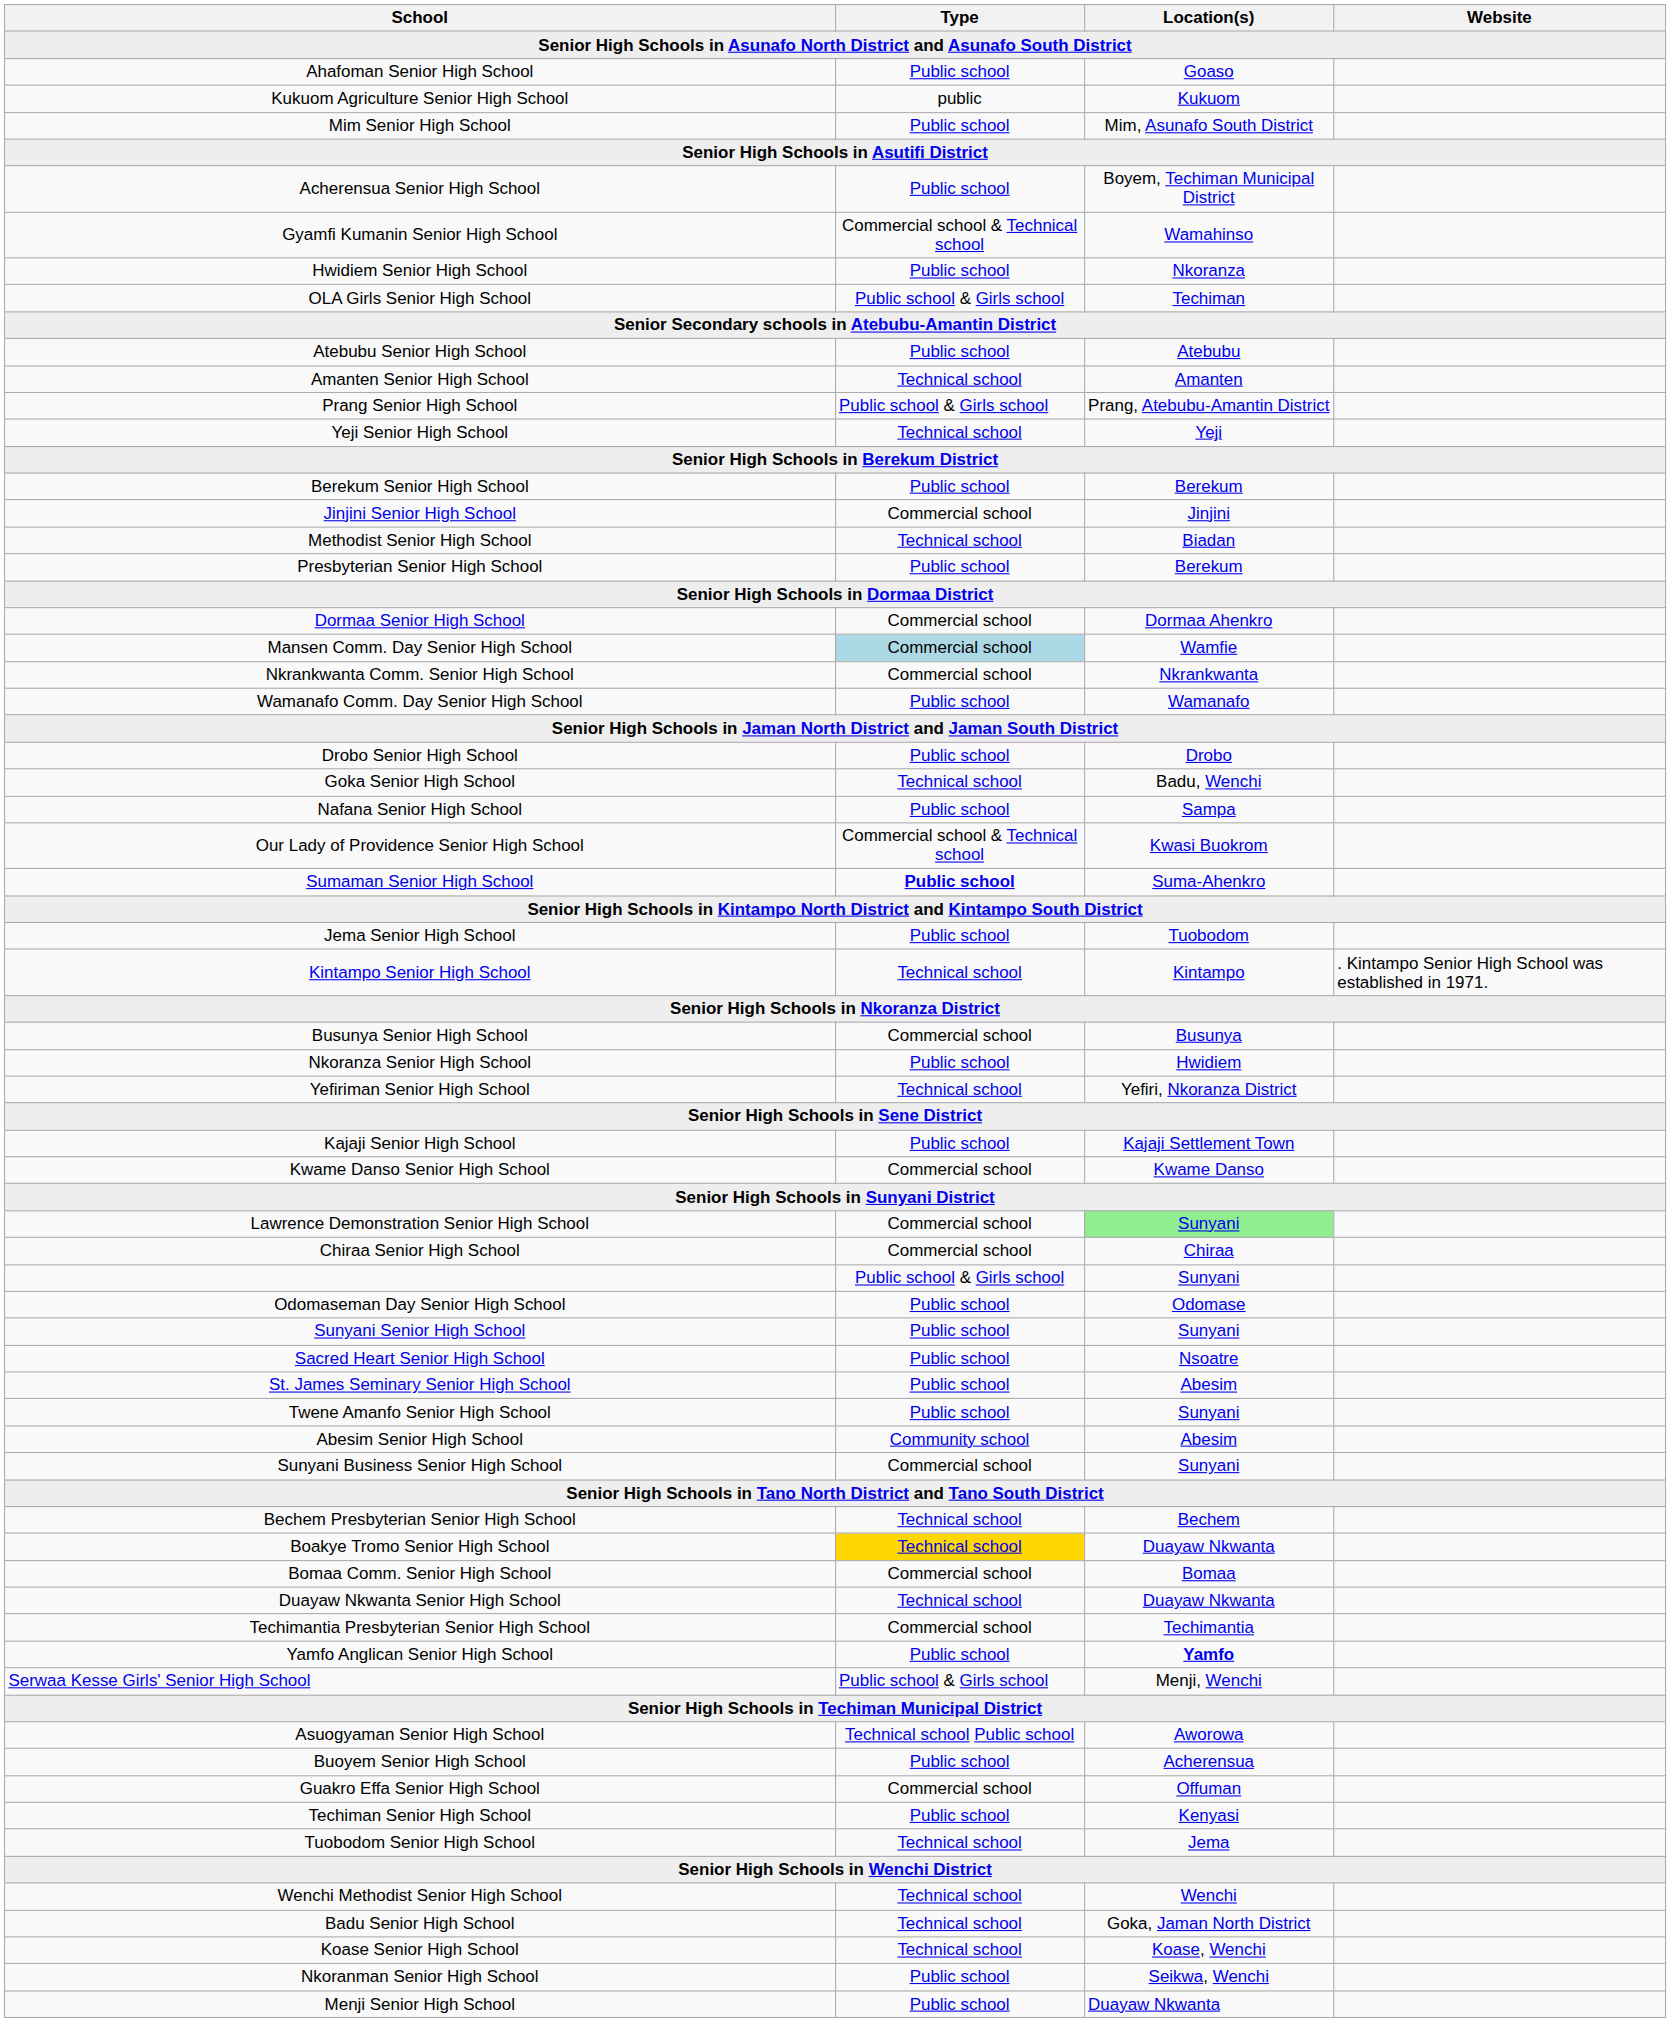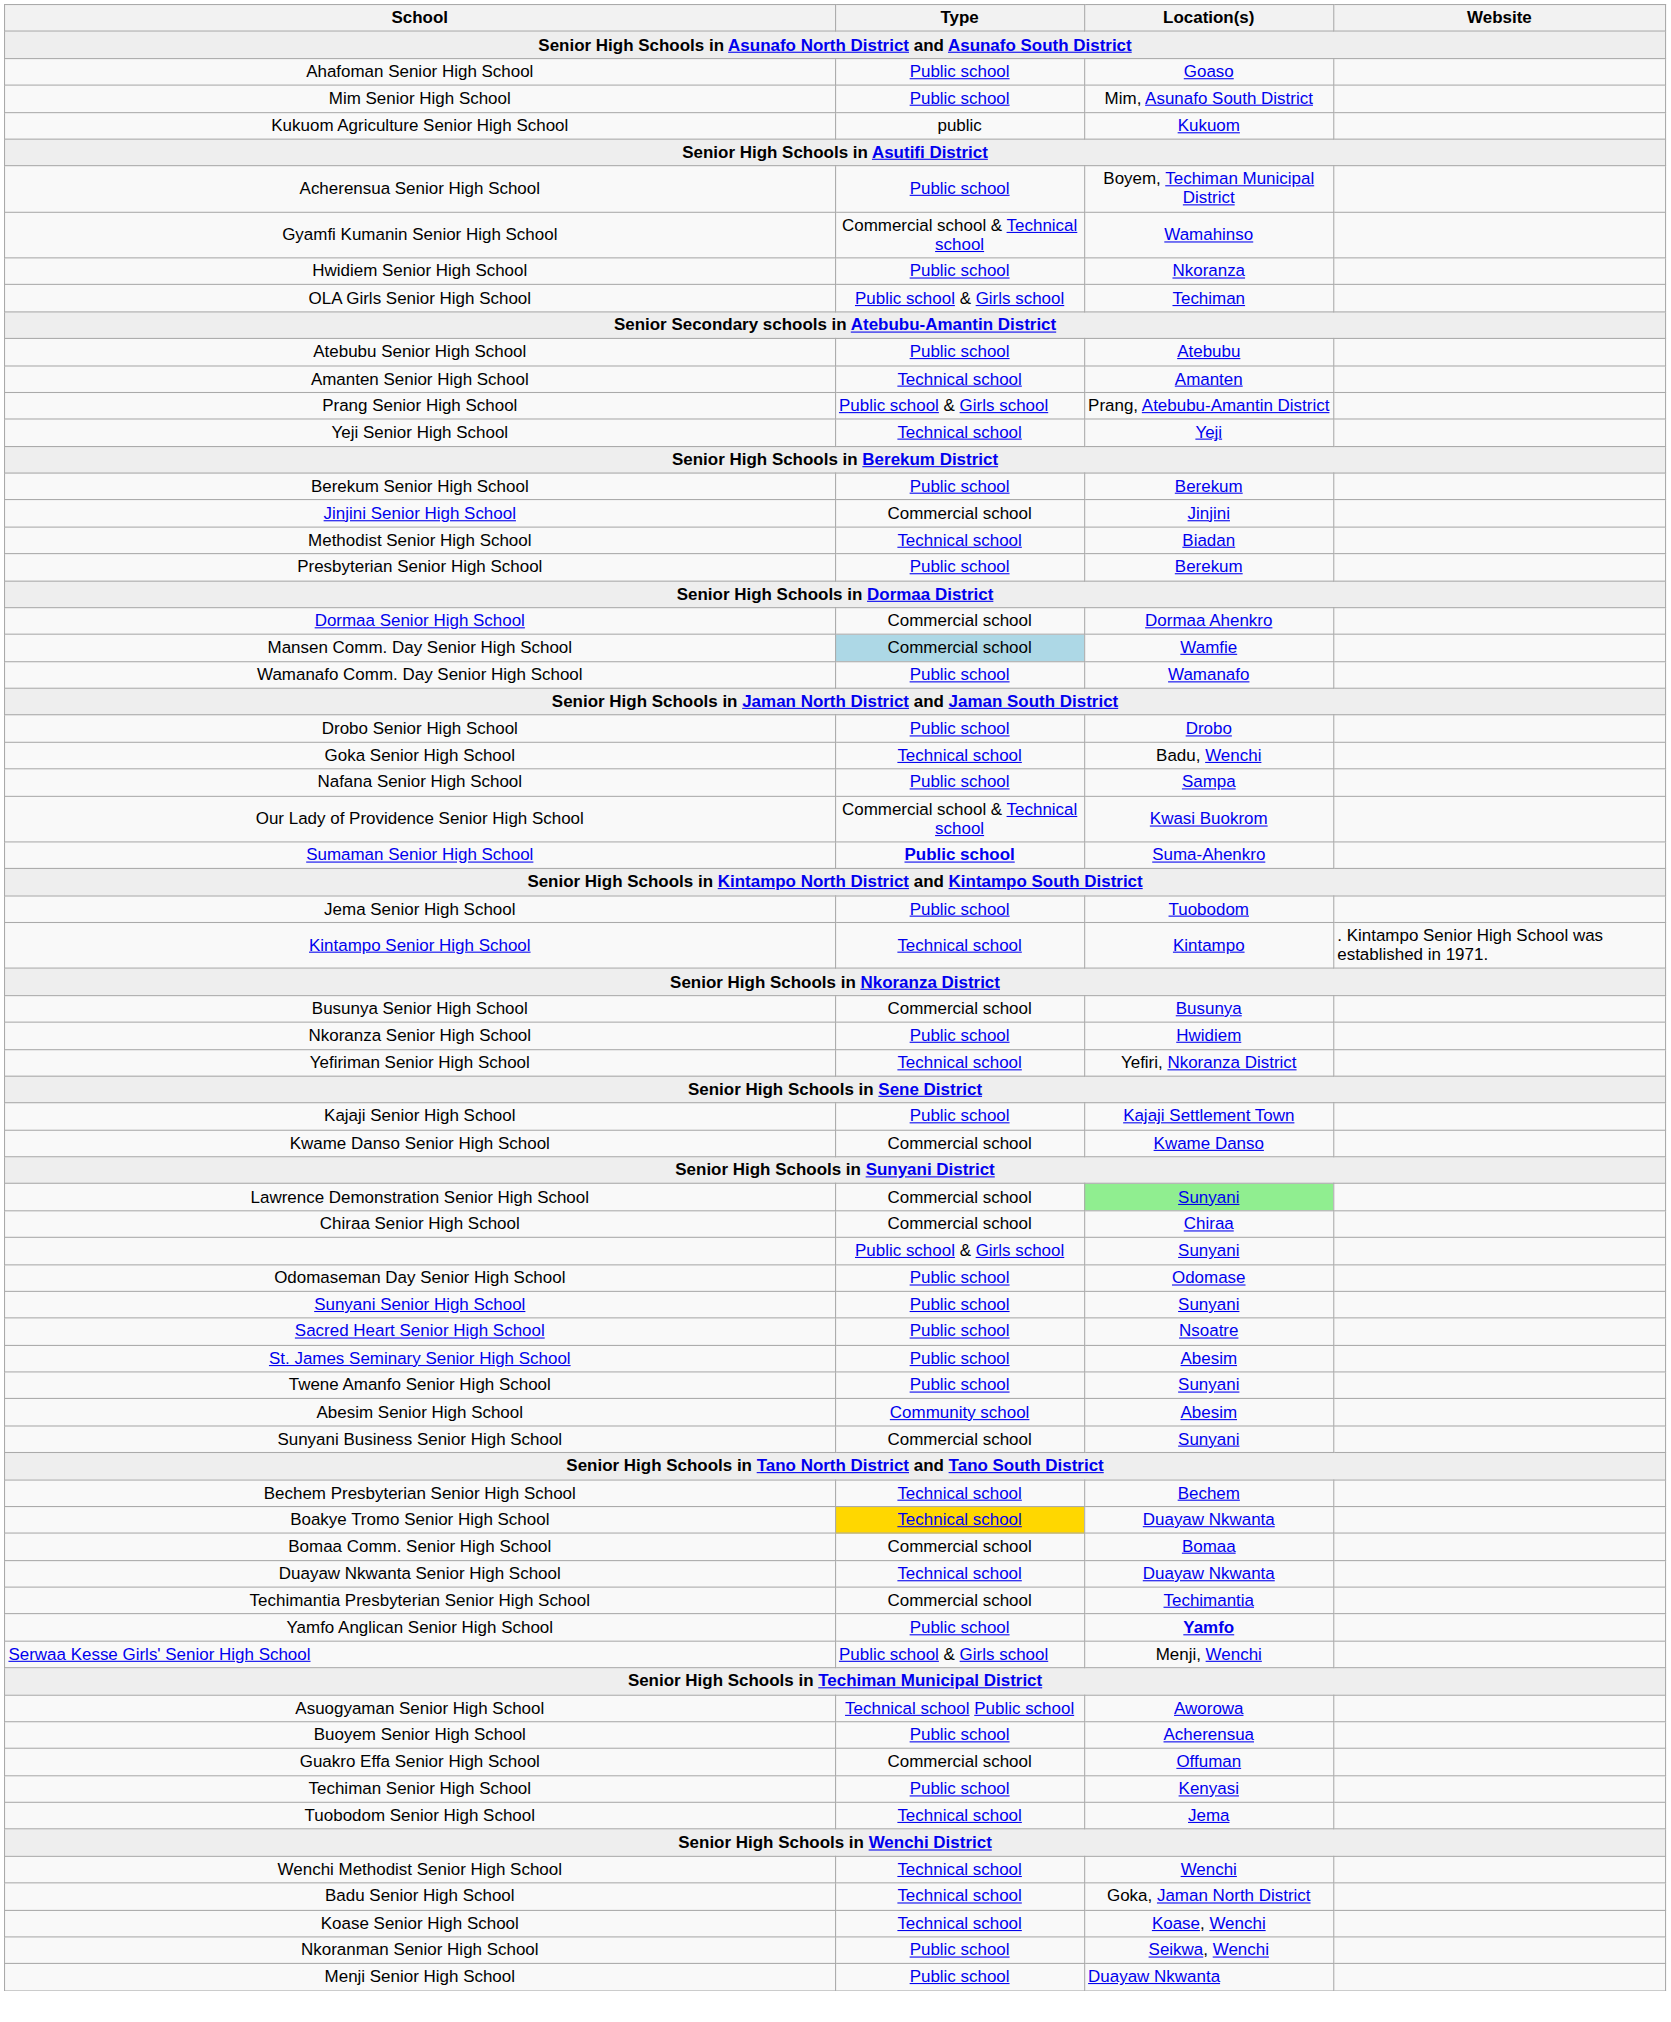rows swapped: Kukuom Agriculture Senior High School <-> Mim Senior High School
- row: Nkrankwanta Comm. Senior High School | Commercial school | Nkrankwanta
